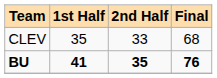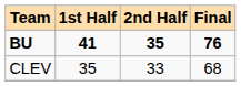rows swapped: CLEV <-> BU
